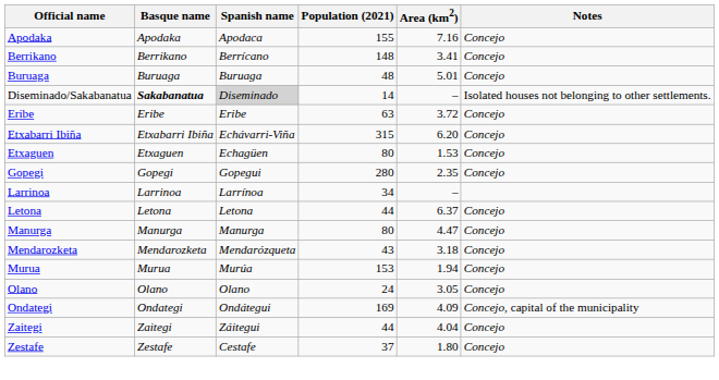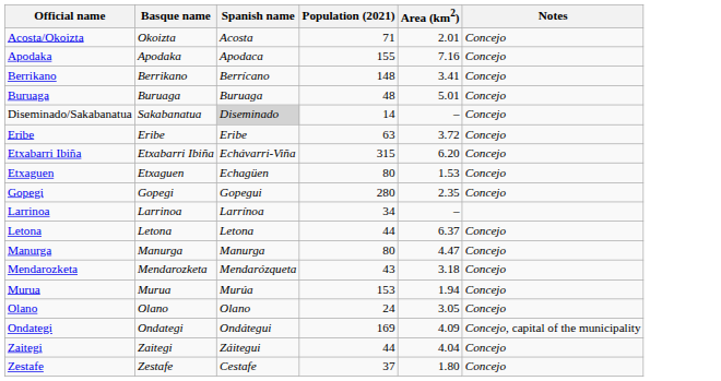+ row: Acosta/Okoizta | Okoizta | Acosta | 71 | 2.01 | Concejo
Diseminado/Sakabanatua | Basque name: bold -> normal
Diseminado/Sakabanatua | Notes: Isolated houses not belonging to other settlements. -> Concejo
